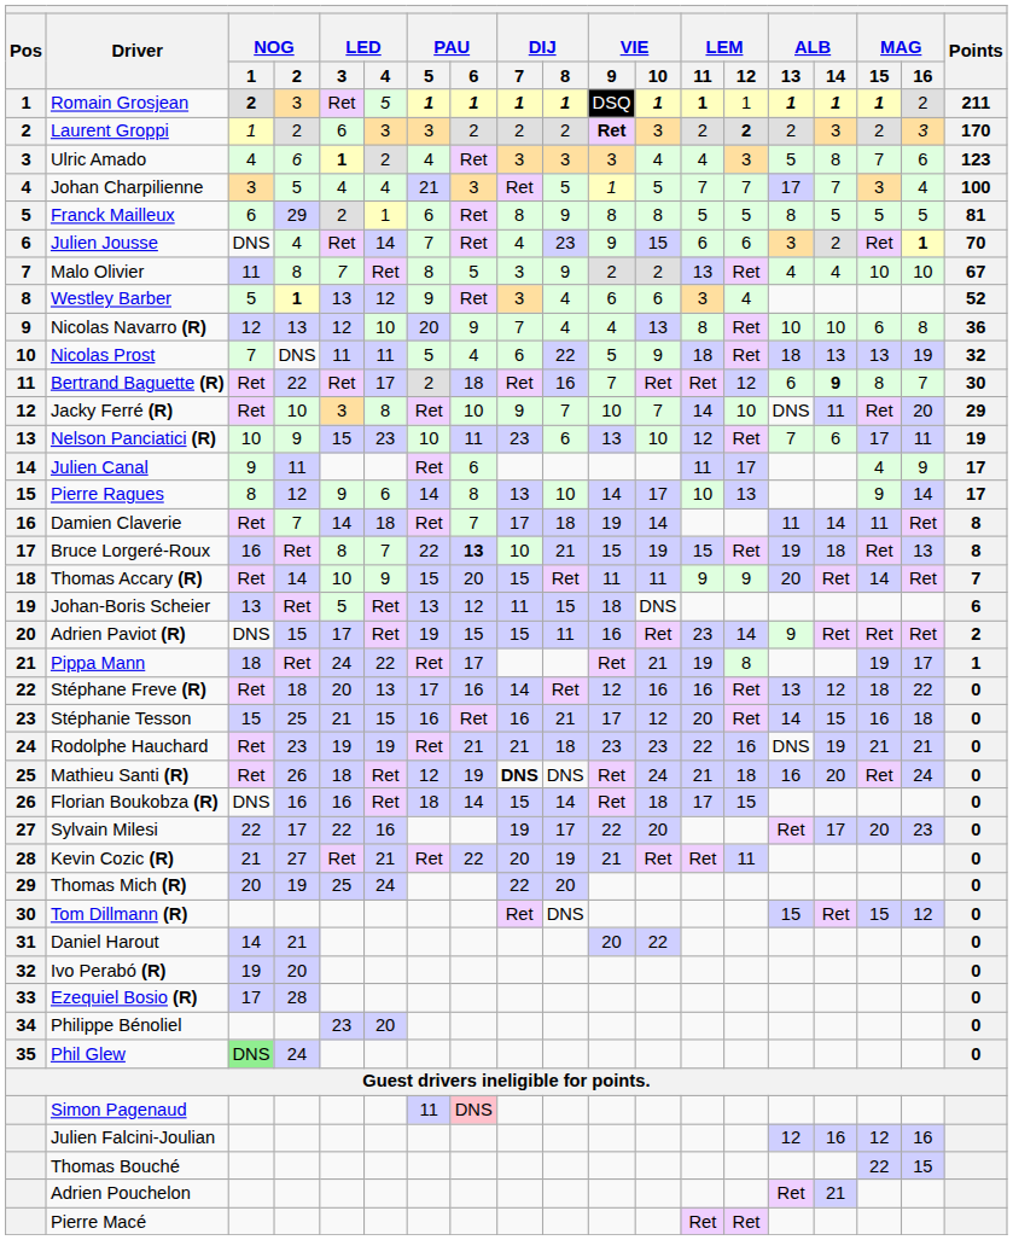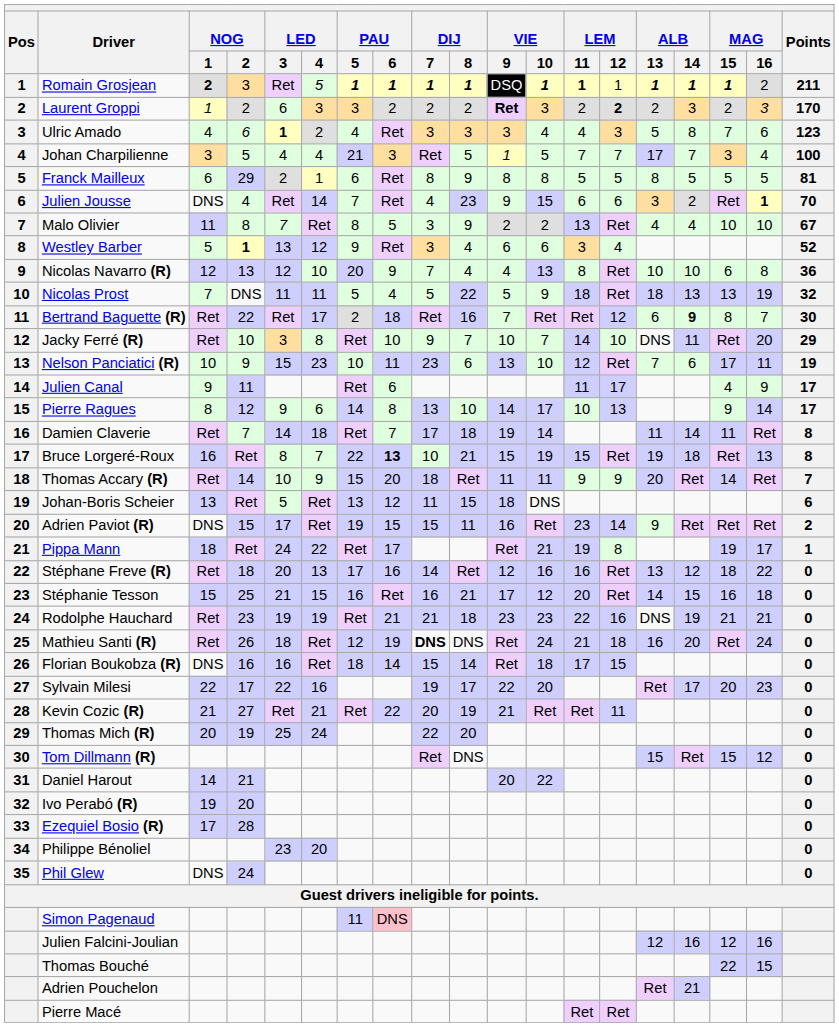Nicolas Prost | DIJ / 7: 6 -> 5
Thomas Accary (R) | DIJ / 7: 15 -> 18
Phil Glew | NOG / 1: lightgreen background -> no background
